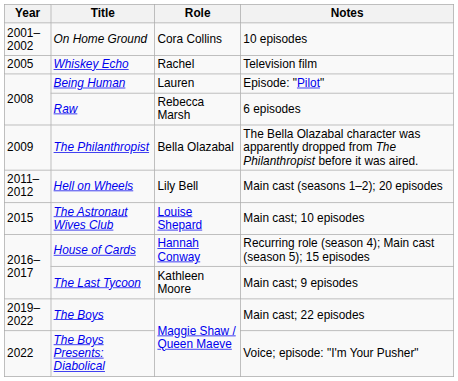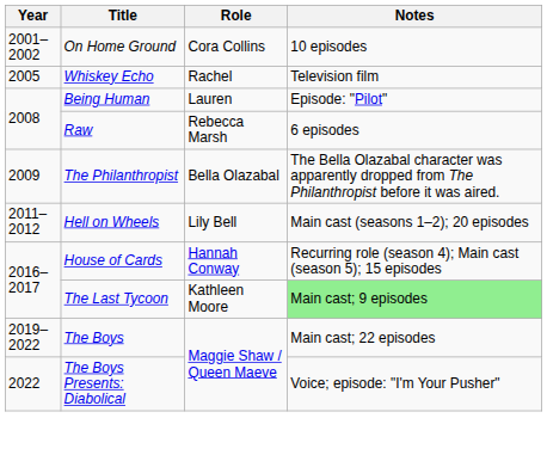- row: 2015 | The Astronaut Wives Club | Louise Shepard | Main cast; 10 episodes
The Last Tycoon | Notes: no background -> lightgreen background
